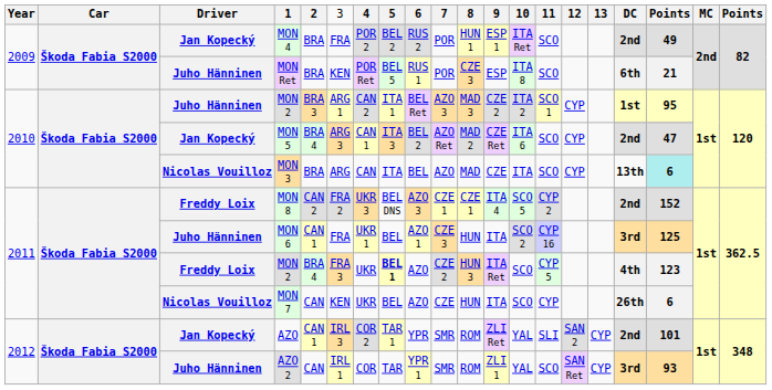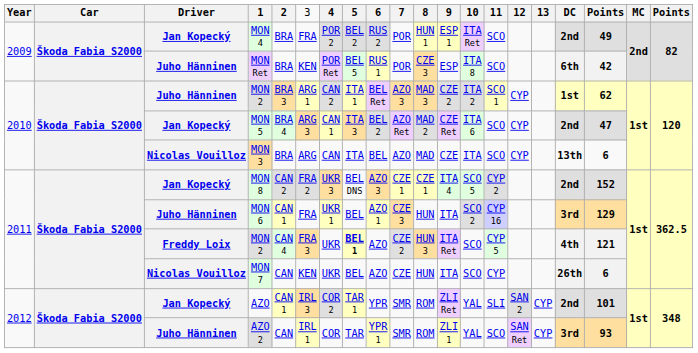MON Ret | column 18: 21 -> 42
2010 / MON 2 | column 18: 95 -> 62
MON 3 | column 18: paleturquoise background -> no background
MON 8 | column 3: Freddy Loix -> Jan Kopecký
MON 6 | column 18: 125 -> 129
2011 / MON 2 | column 5: BRA 4 -> CAN 4
2011 / MON 2 | column 18: 123 -> 121
